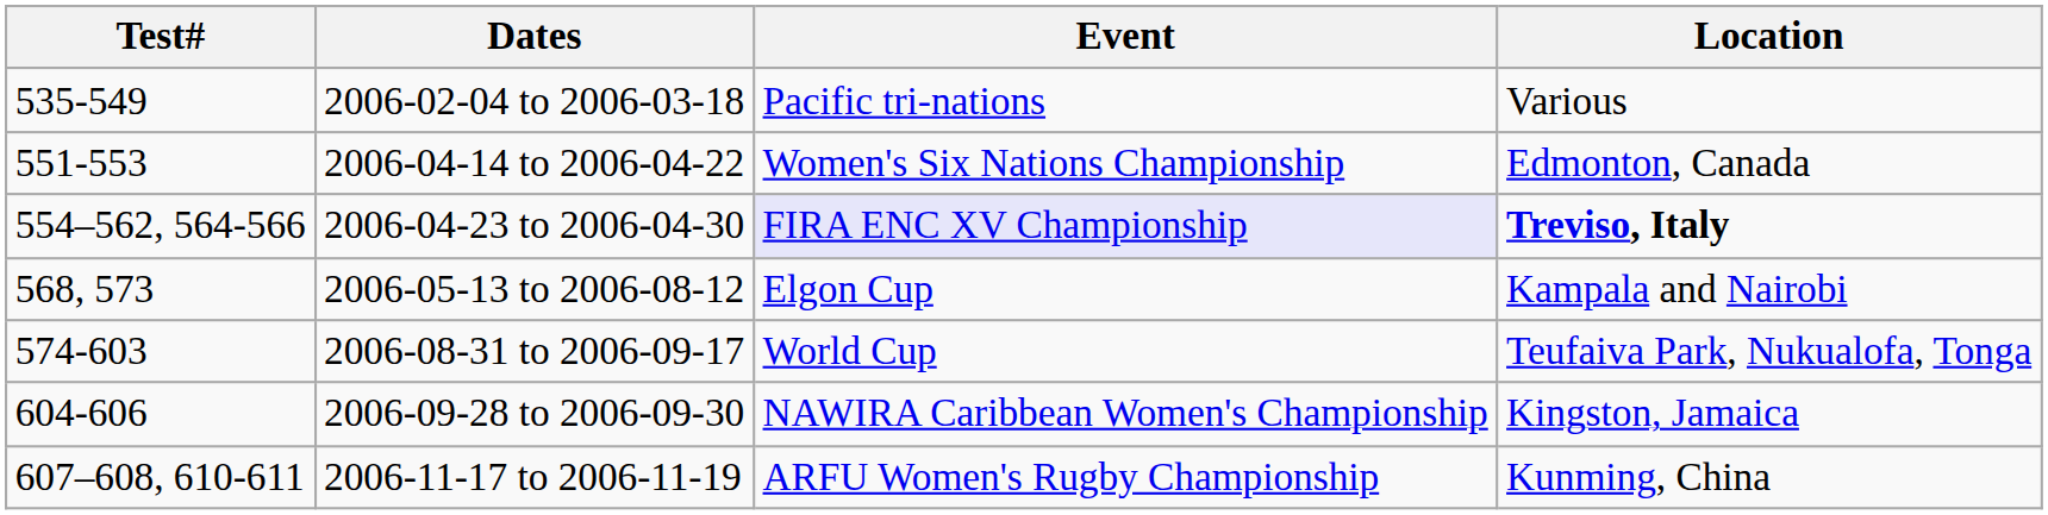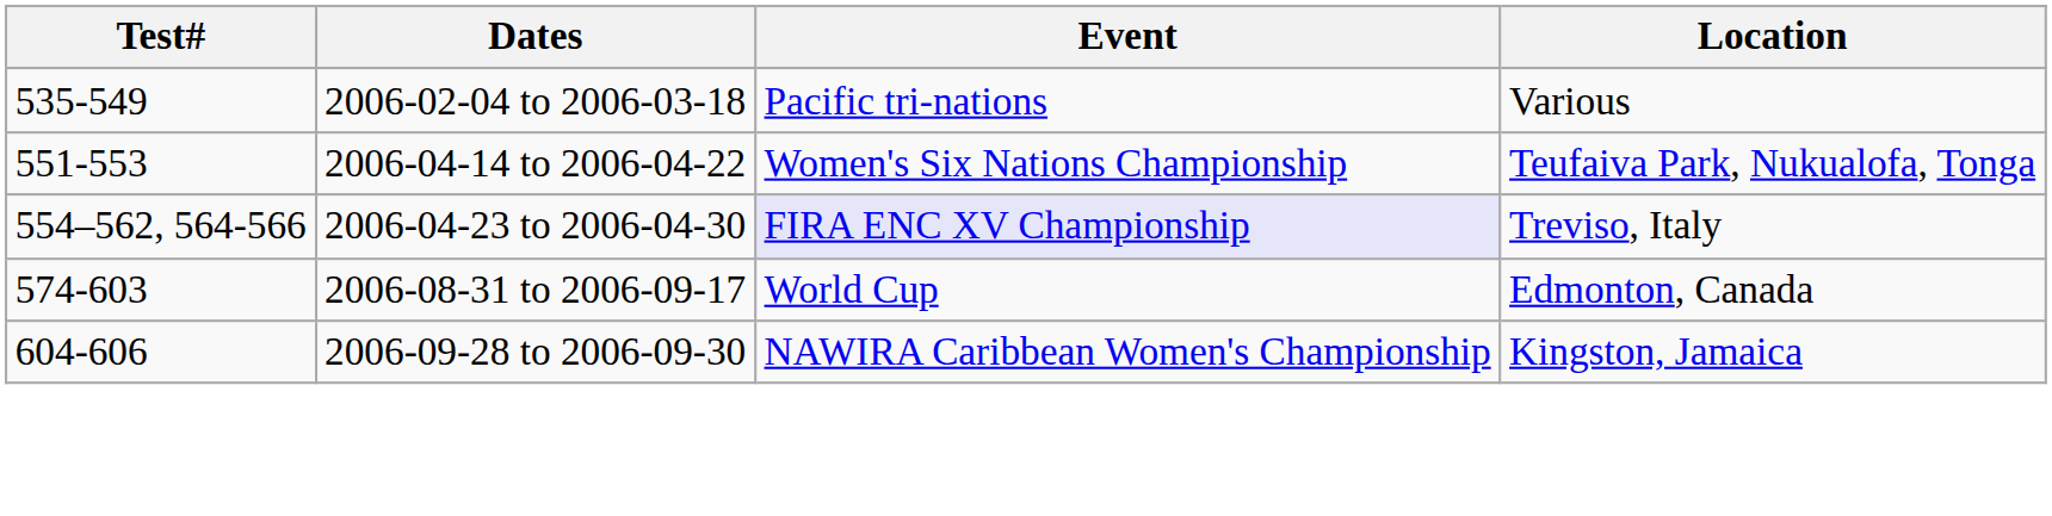2006-04-14 to 2006-04-22 | Location: Edmonton, Canada -> Teufaiva Park, Nukualofa, Tonga
2006-04-23 to 2006-04-30 | Location: bold -> normal
- row: 568, 573 | 2006-05-13 to 2006-08-12 | Elgon Cup | Kampala and Nairobi
2006-08-31 to 2006-09-17 | Location: Teufaiva Park, Nukualofa, Tonga -> Edmonton, Canada
- row: 607–608, 610-611 | 2006-11-17 to 2006-11-19 | ARFU Women's Rugby Championship | Kunming, China
